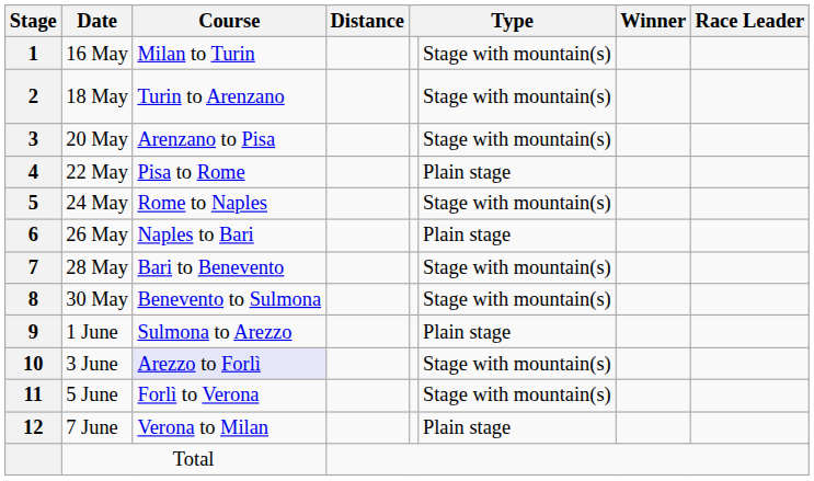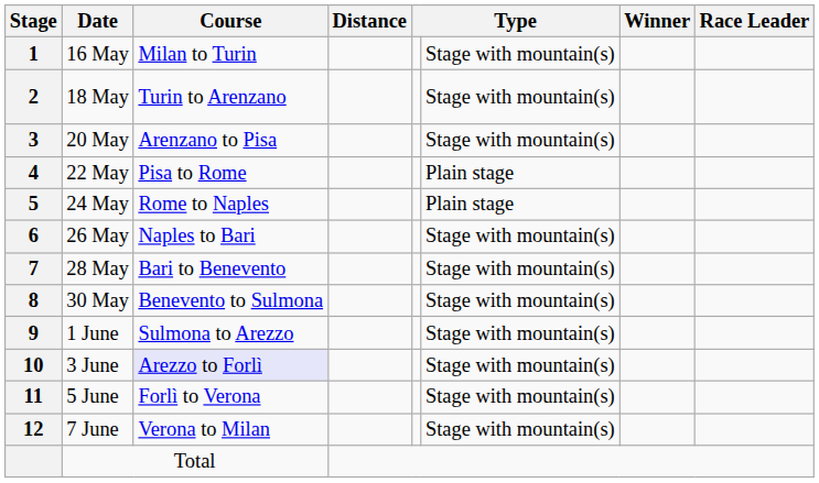24 May | column 6: Stage with mountain(s) -> Plain stage
26 May | column 6: Plain stage -> Stage with mountain(s)
1 June | column 6: Plain stage -> Stage with mountain(s)
7 June | column 6: Plain stage -> Stage with mountain(s)
